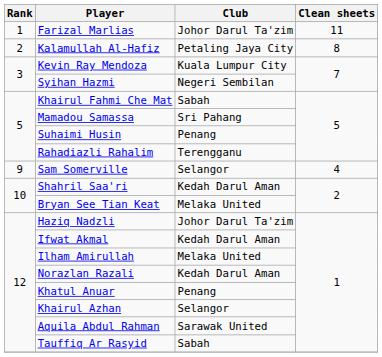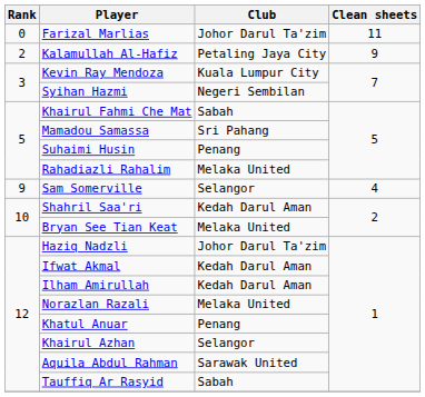Farizal Marlias | Rank: 1 -> 0
Kalamullah Al-Hafiz | Clean sheets: 8 -> 9
Rahadiazli Rahalim | Club: Terengganu -> Melaka United
Ilham Amirullah | Club: Melaka United -> Kedah Darul Aman
Norazlan Razali | Club: Kedah Darul Aman -> Melaka United
